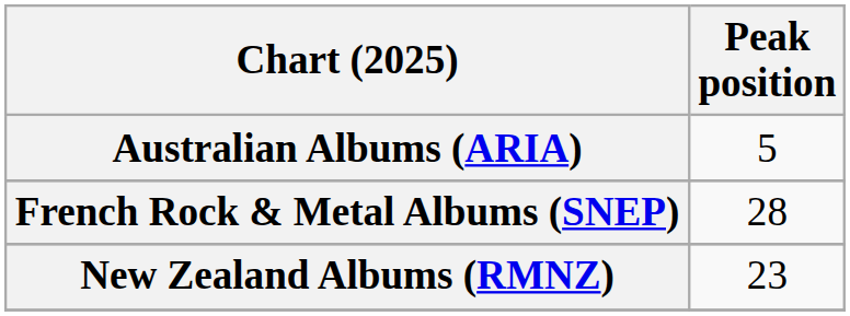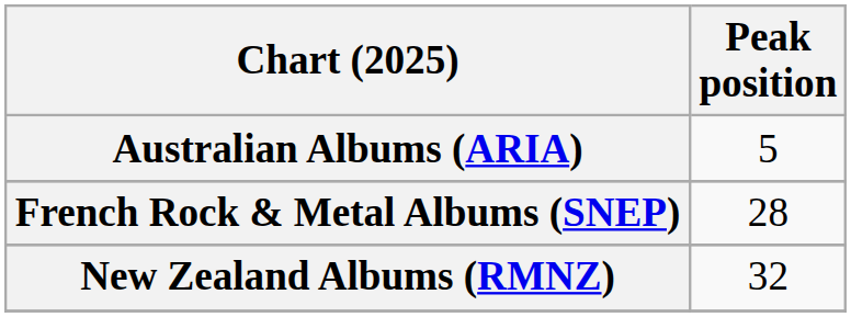New Zealand Albums (RMNZ) | Peak position: 23 -> 32
